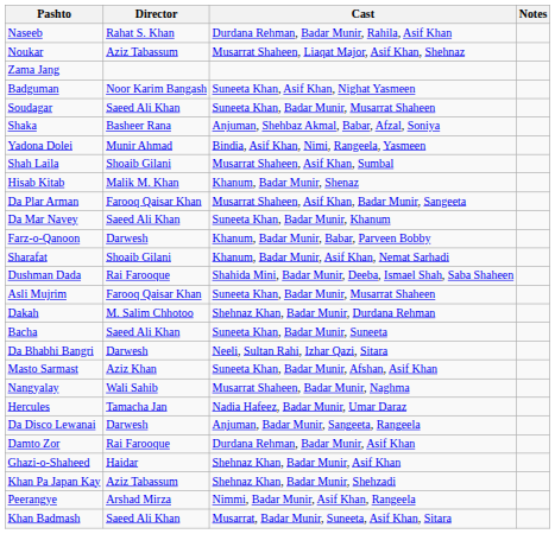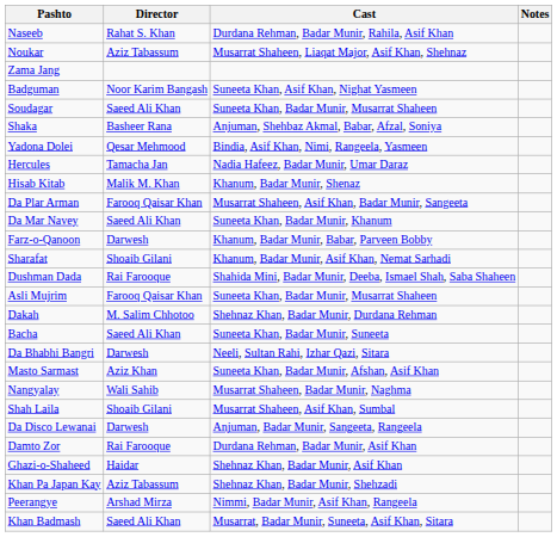Yadona Dolei | Director: Munir Ahmad -> Qesar Mehmood
rows swapped: Hercules <-> Shah Laila
